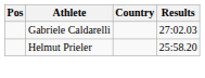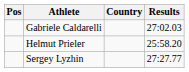+ row: Sergey Lyzhin | 27:27.77
